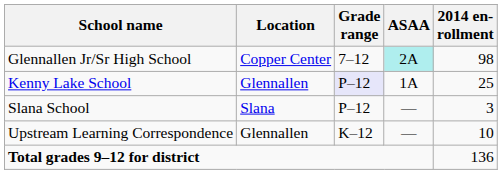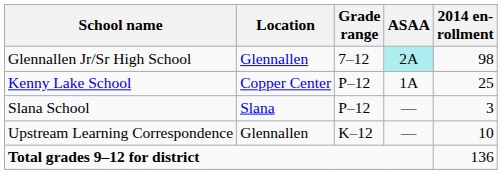Glennallen Jr/Sr High School | Location: Copper Center -> Glennallen
Kenny Lake School | Location: Glennallen -> Copper Center
Kenny Lake School | Grade range: lavender background -> no background
